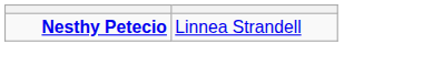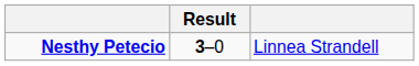+ column: Result | 3–0
